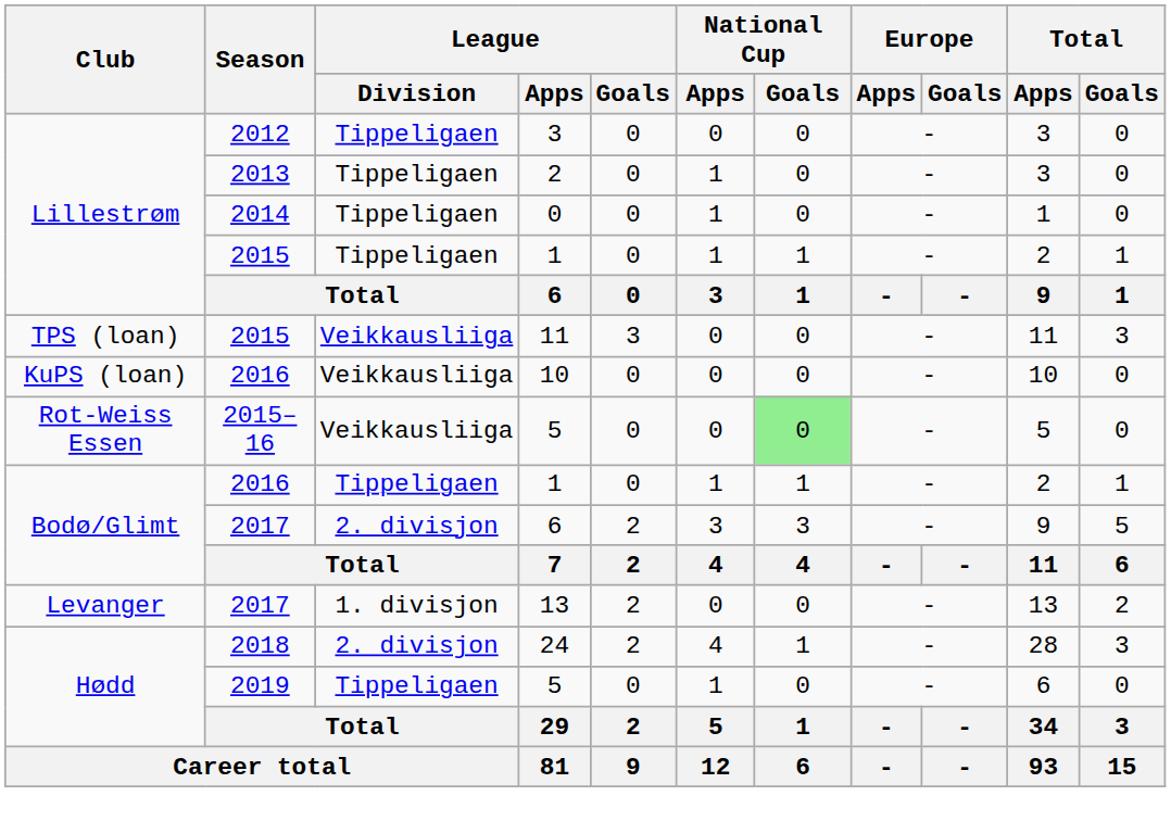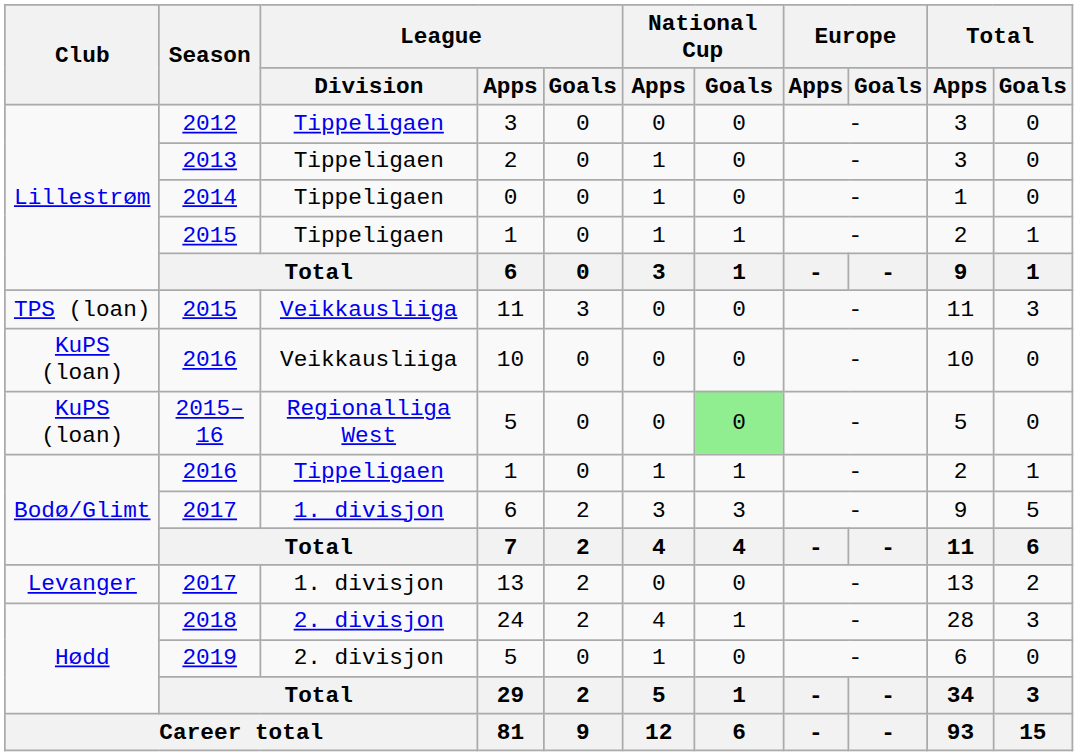2015–16 / 5 | Club: Rot-Weiss Essen -> KuPS (loan)
2015–16 / 5 | League / Division: Veikkausliiga -> Regionalliga West
2017 / 6 | League / Division: 2. divisjon -> 1. divisjon
2019 / 5 | League / Division: Tippeligaen -> 2. divisjon
